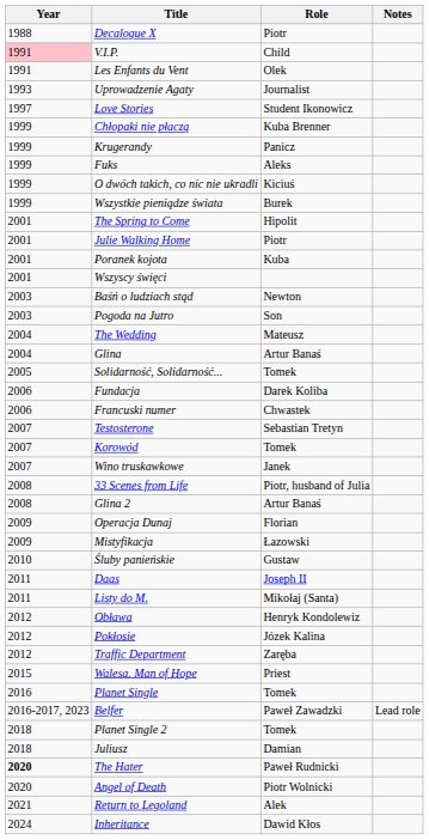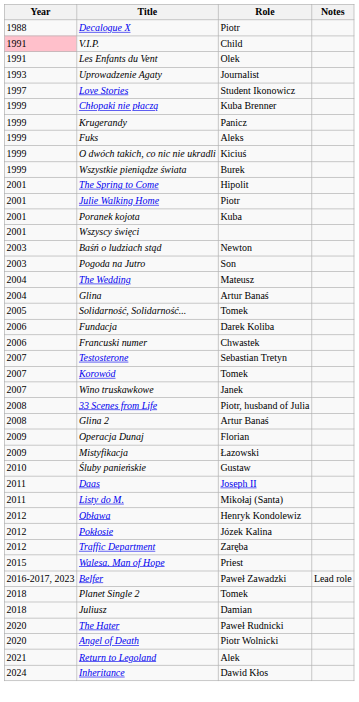- row: 2016 | Planet Single | Tomek
The Hater | Year: bold -> normal
